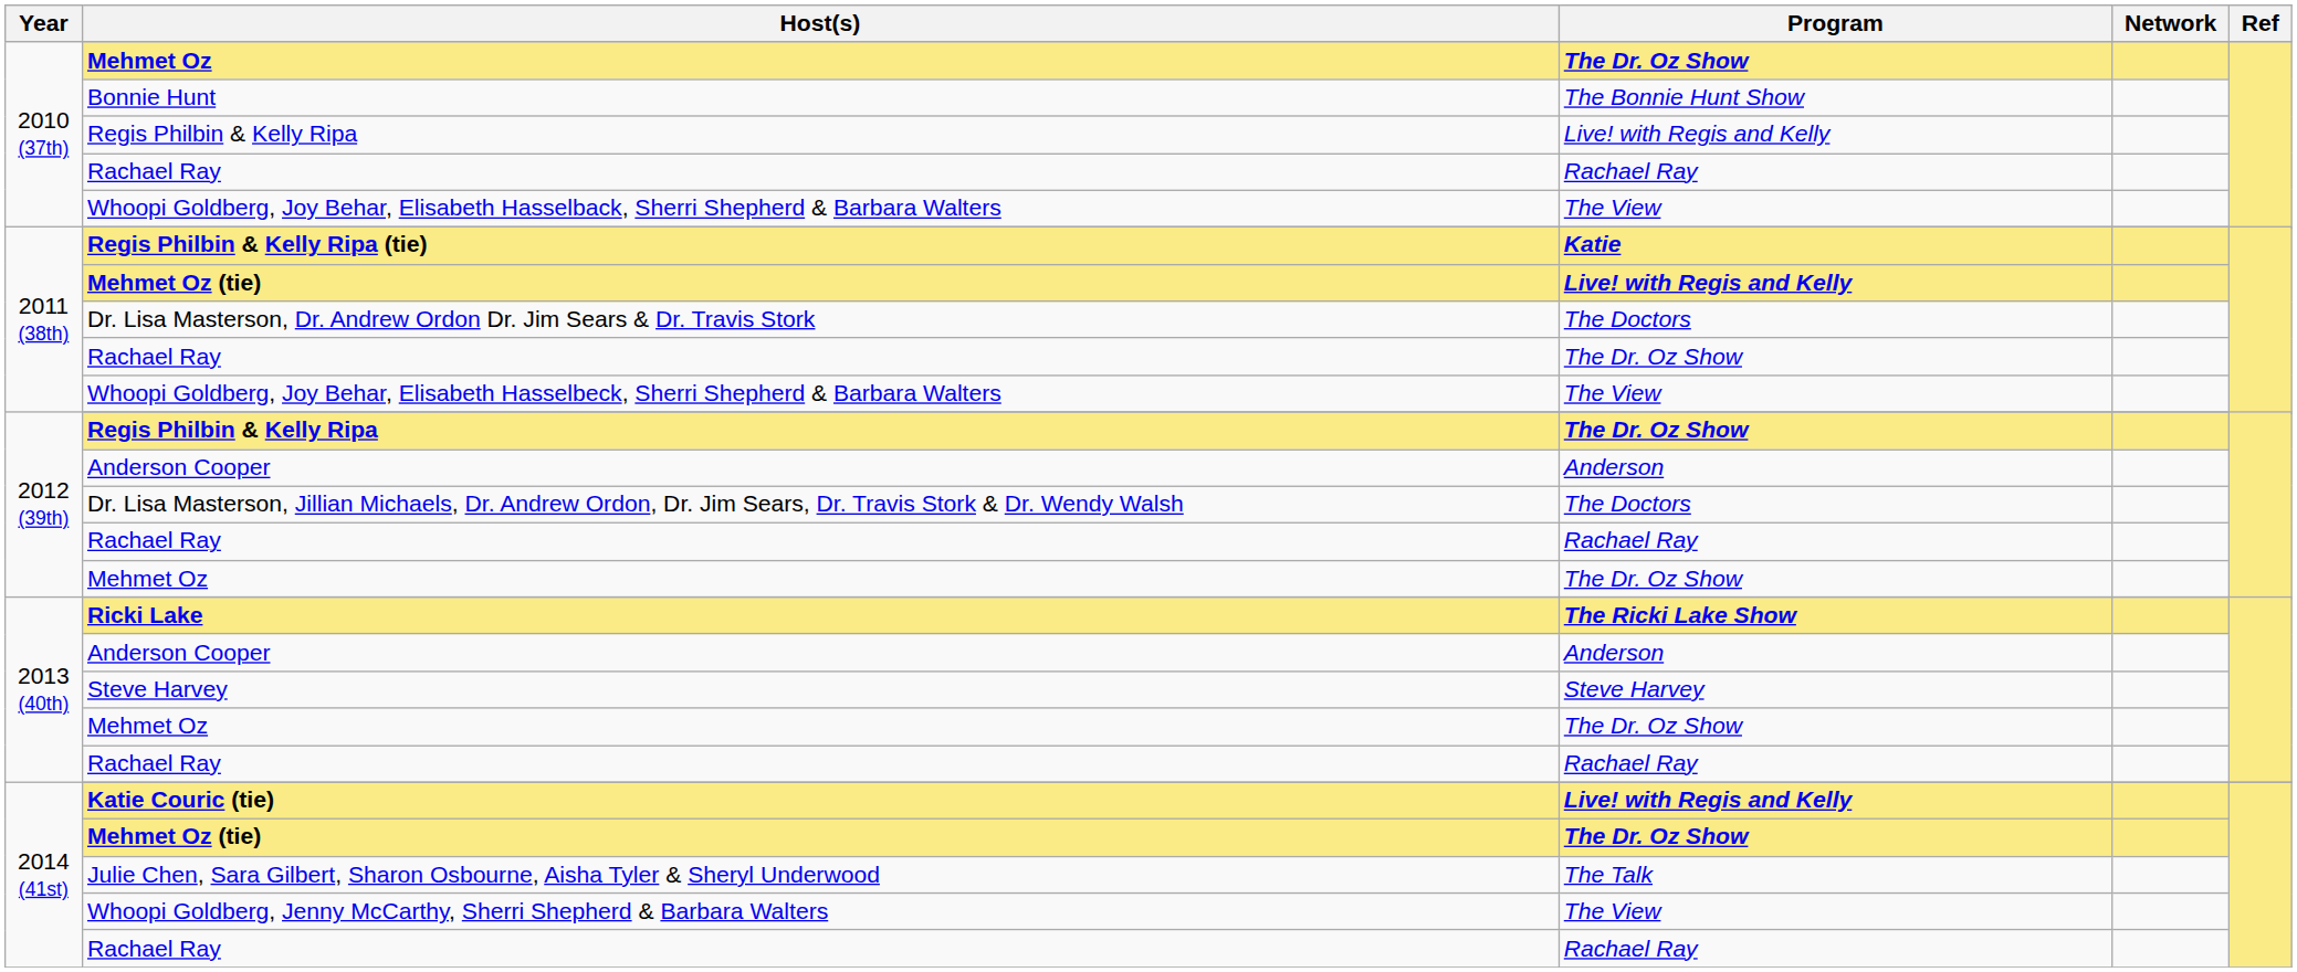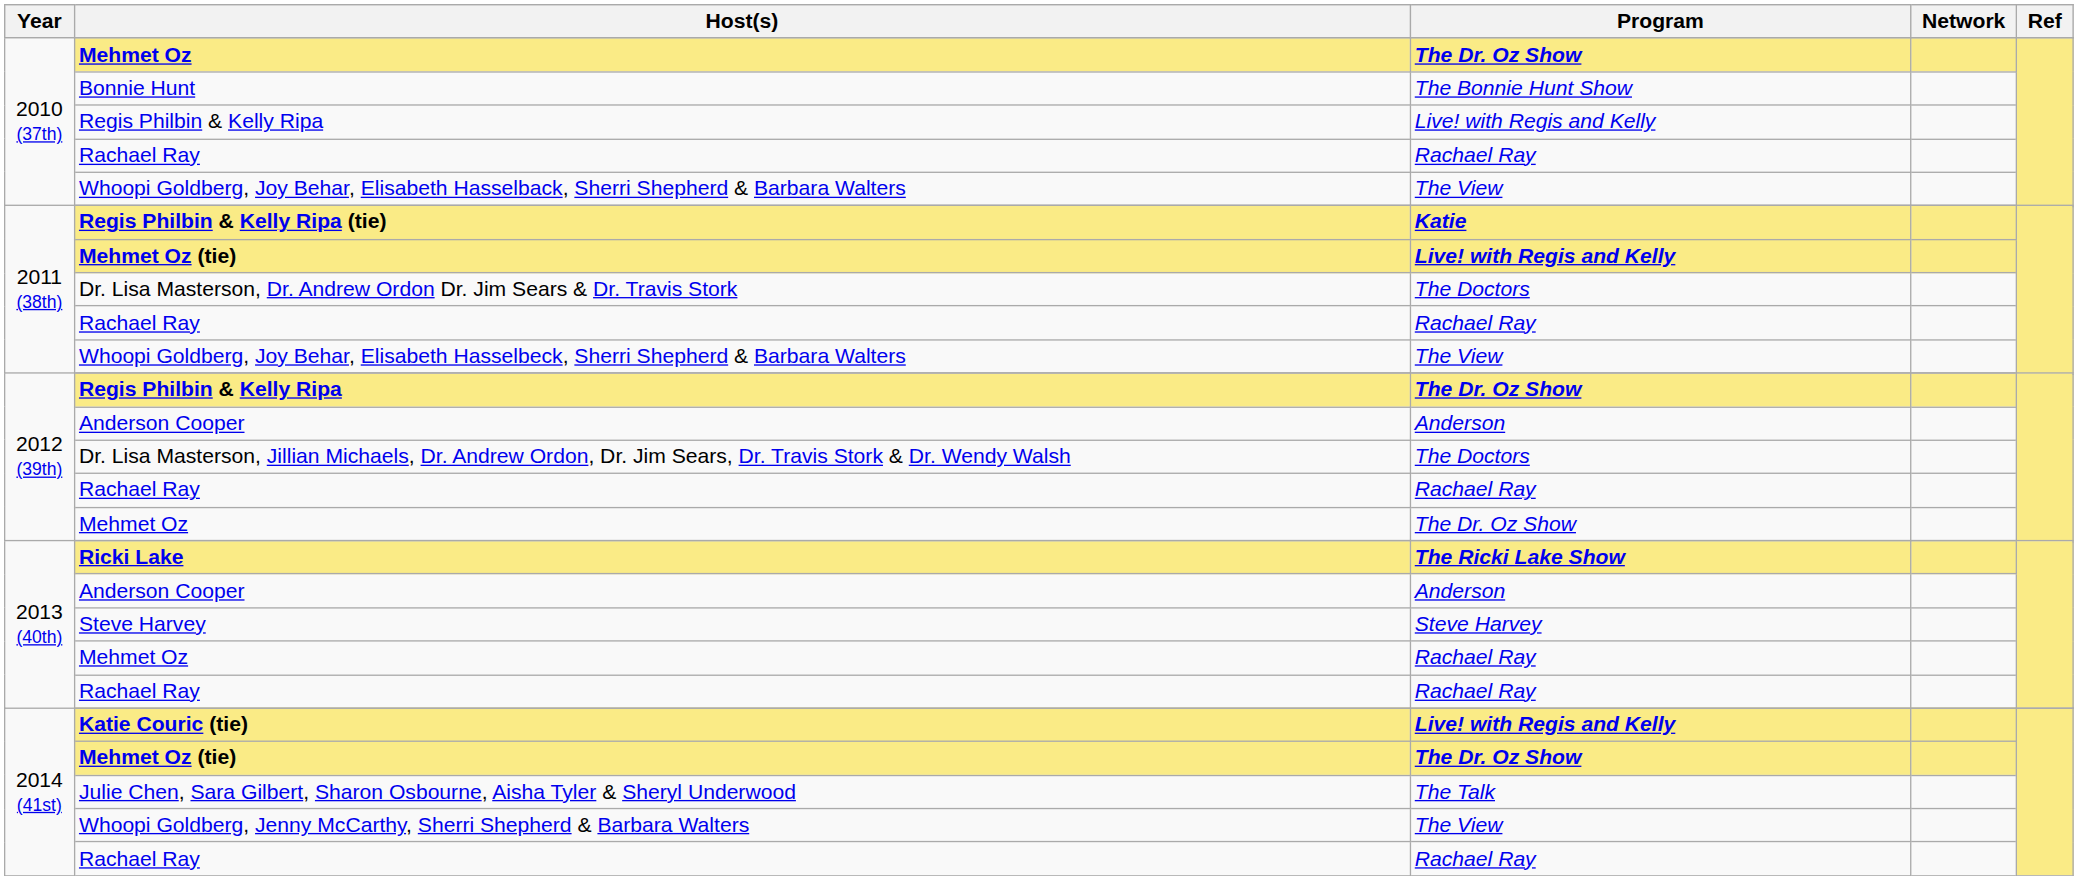2011 (38th) / Rachael Ray | Program: The Dr. Oz Show -> Rachael Ray
2013 (40th) / Mehmet Oz | Program: The Dr. Oz Show -> Rachael Ray
